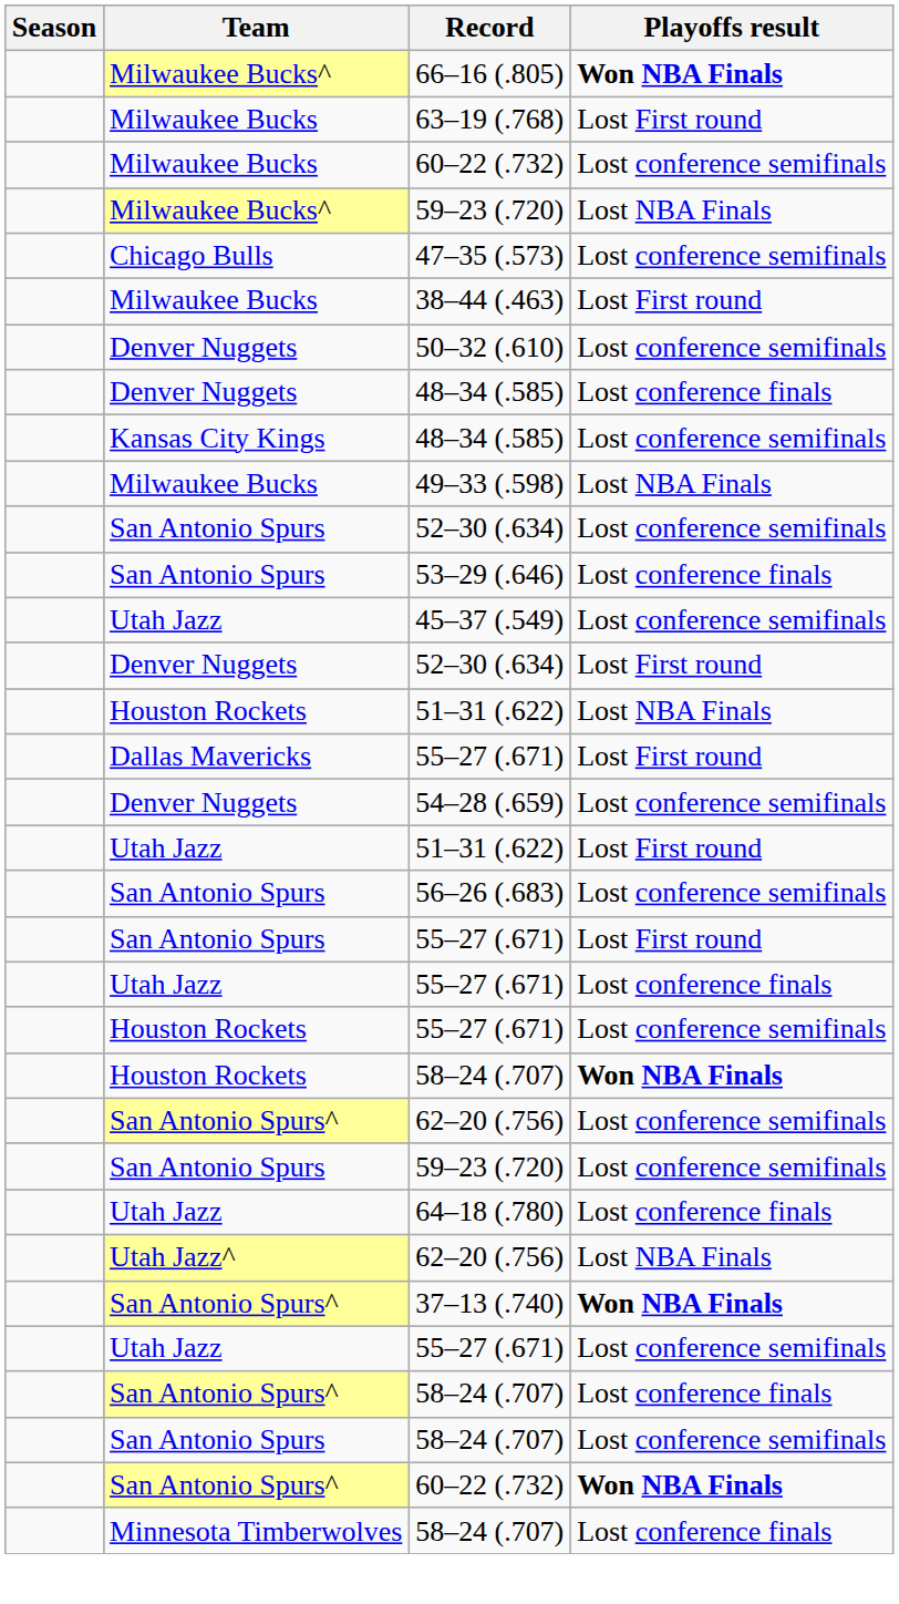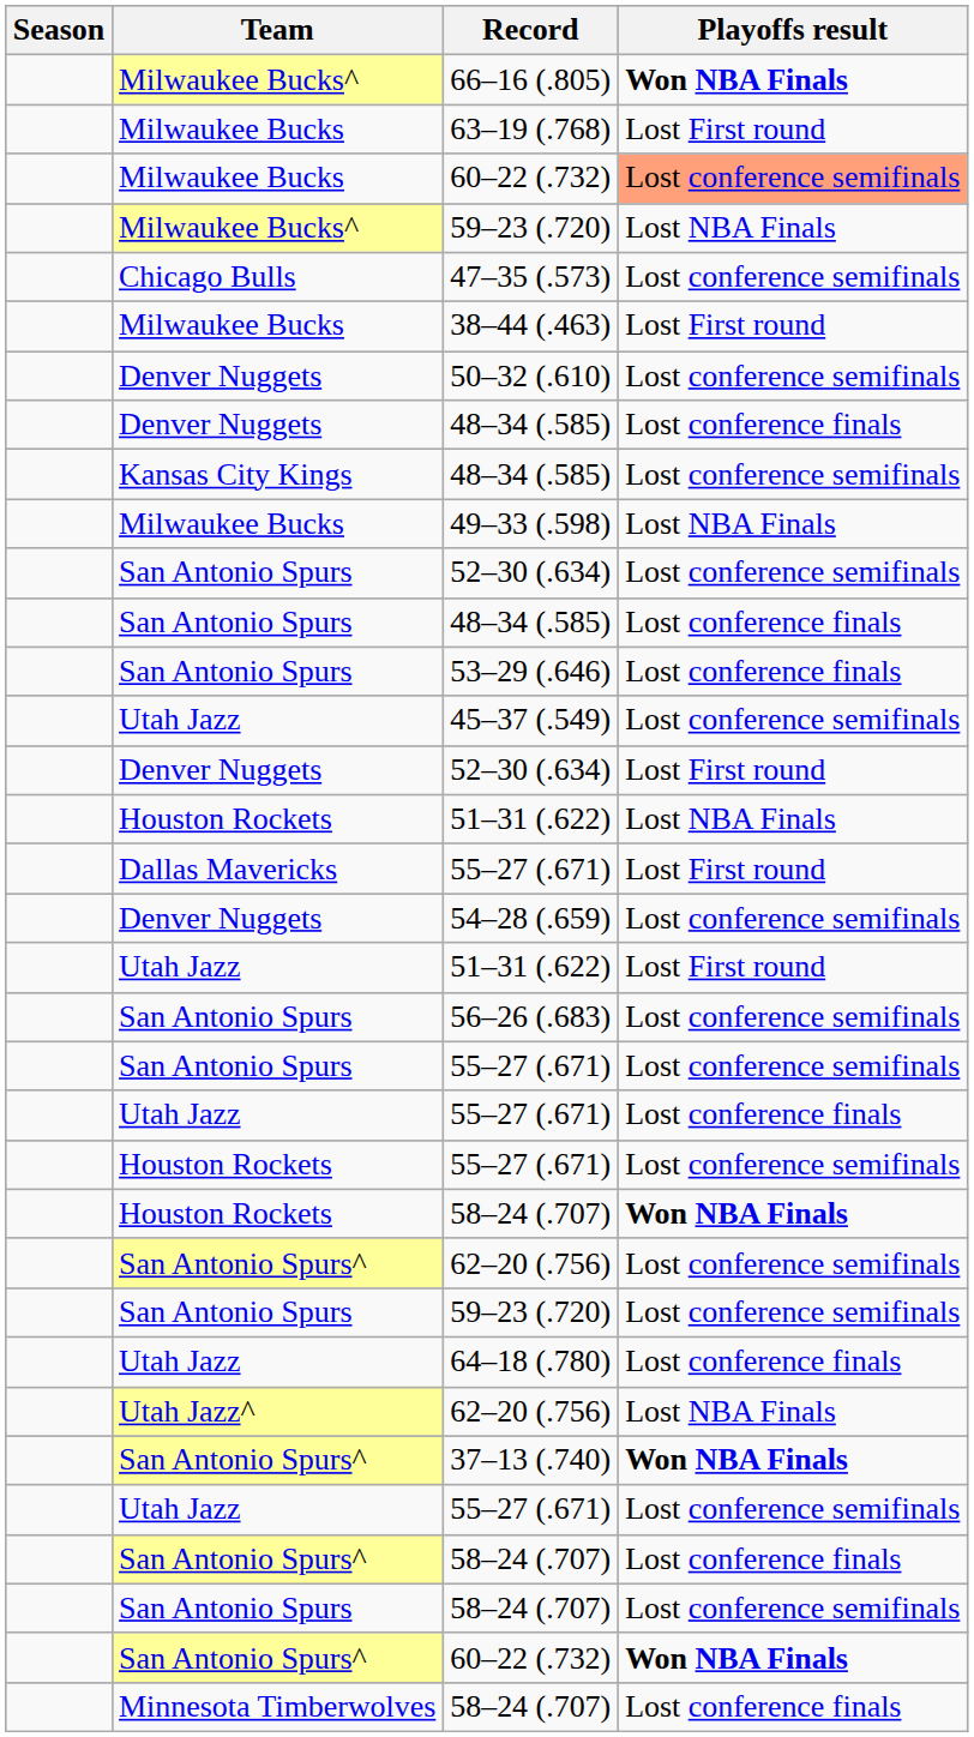Milwaukee Bucks / 60–22 (.732) | Playoffs result: no background -> lightsalmon background
+ row: San Antonio Spurs | 48–34 (.585) | Lost conference finals
San Antonio Spurs / 55–27 (.671) | Playoffs result: Lost First round -> Lost conference semifinals
